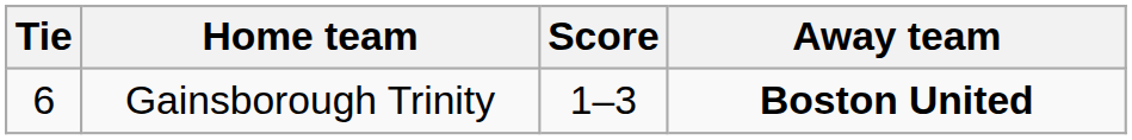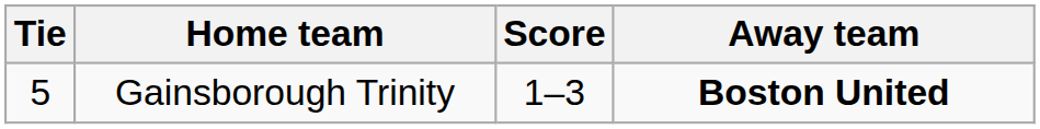Gainsborough Trinity | Tie: 6 -> 5
